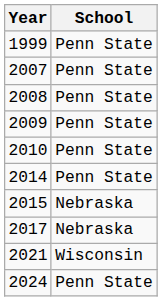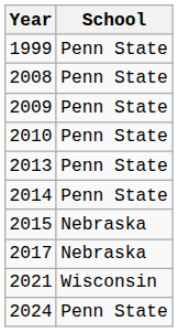- row: 2007 | Penn State
+ row: 2013 | Penn State
